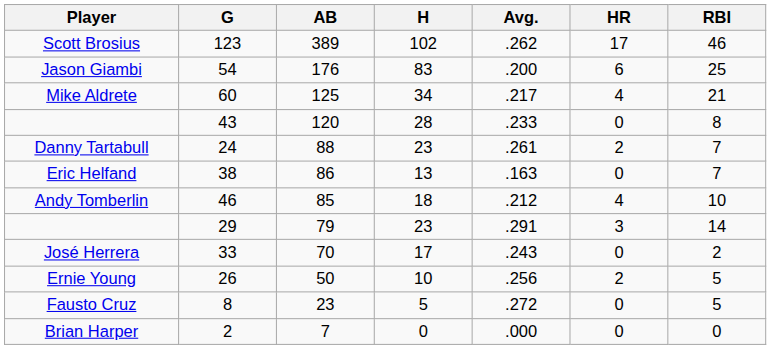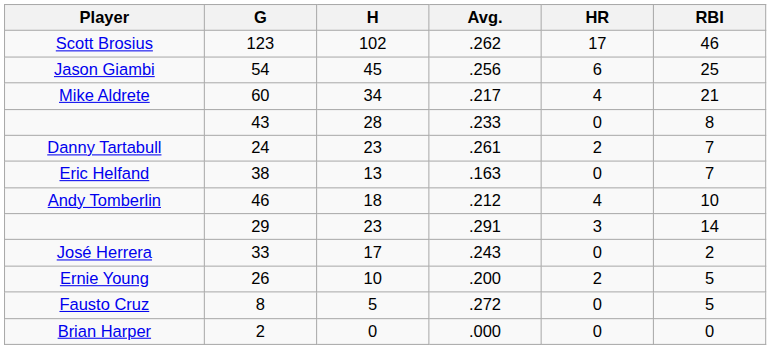- column: AB | 389 | 176 | 125 | 120 | 88 | 86 | 85 | 79 | 70 | 50 | 23 | 7
Jason Giambi | H: 83 -> 45
Jason Giambi | Avg.: .200 -> .256
Ernie Young | Avg.: .256 -> .200
